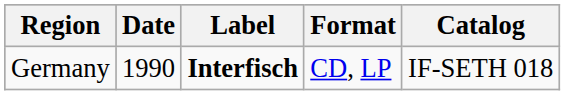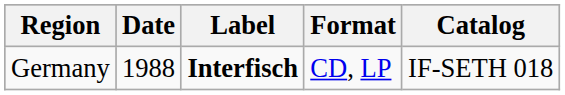Germany | Date: 1990 -> 1988
